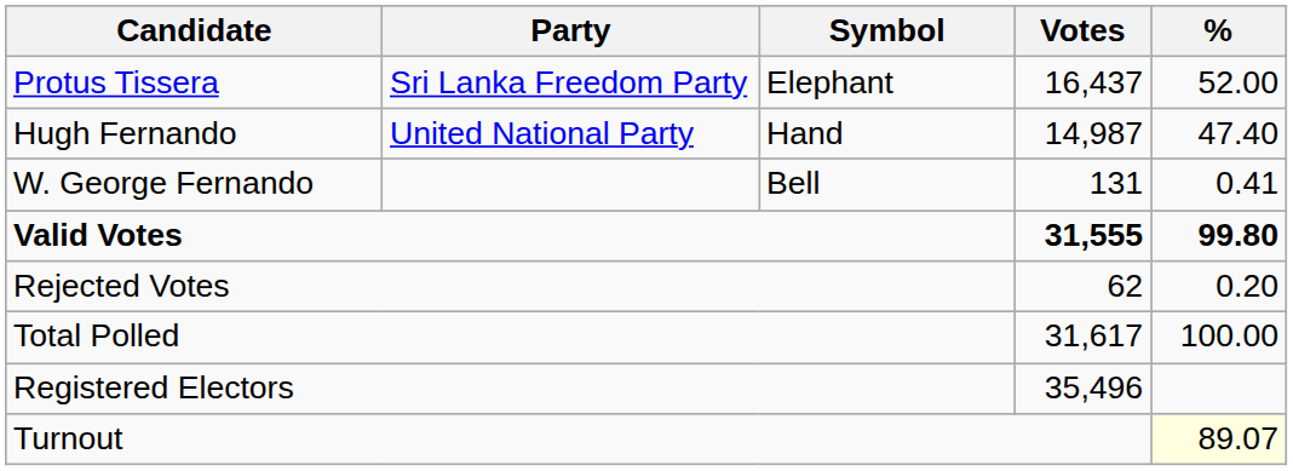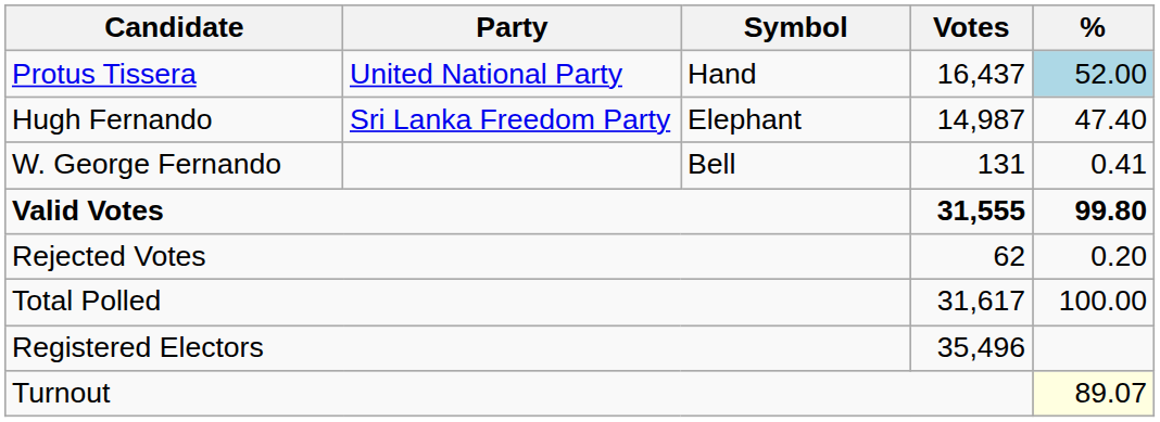Protus Tissera | Party: Sri Lanka Freedom Party -> United National Party
Protus Tissera | Symbol: Elephant -> Hand
Protus Tissera | %: no background -> lightblue background
Hugh Fernando | Party: United National Party -> Sri Lanka Freedom Party
Hugh Fernando | Symbol: Hand -> Elephant
